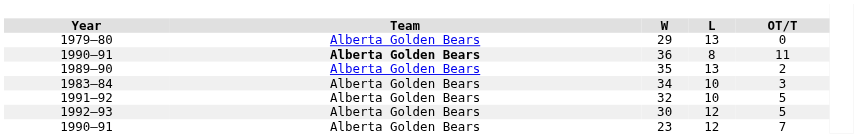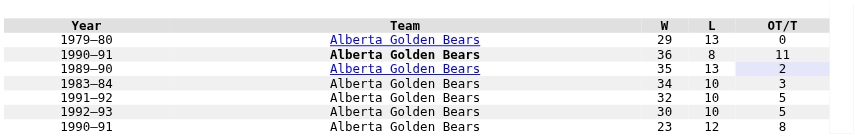35 | OT/T: no background -> lavender background
30 | L: 12 -> 10
23 | OT/T: 7 -> 8
